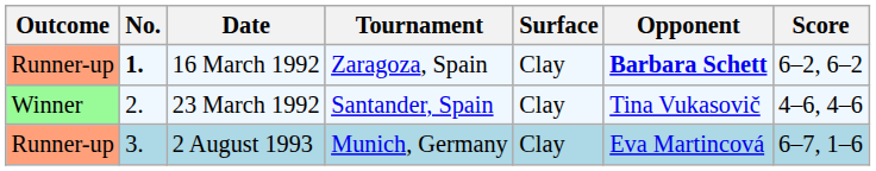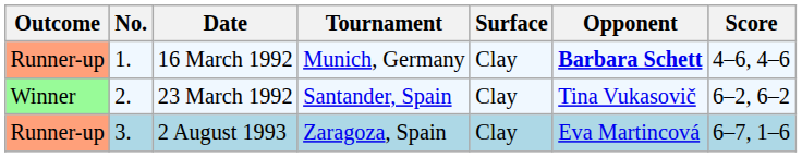16 March 1992 | No.: bold -> normal
16 March 1992 | Tournament: Zaragoza, Spain -> Munich, Germany
16 March 1992 | Score: 6–2, 6–2 -> 4–6, 4–6
23 March 1992 | Score: 4–6, 4–6 -> 6–2, 6–2
2 August 1993 | Tournament: Munich, Germany -> Zaragoza, Spain
